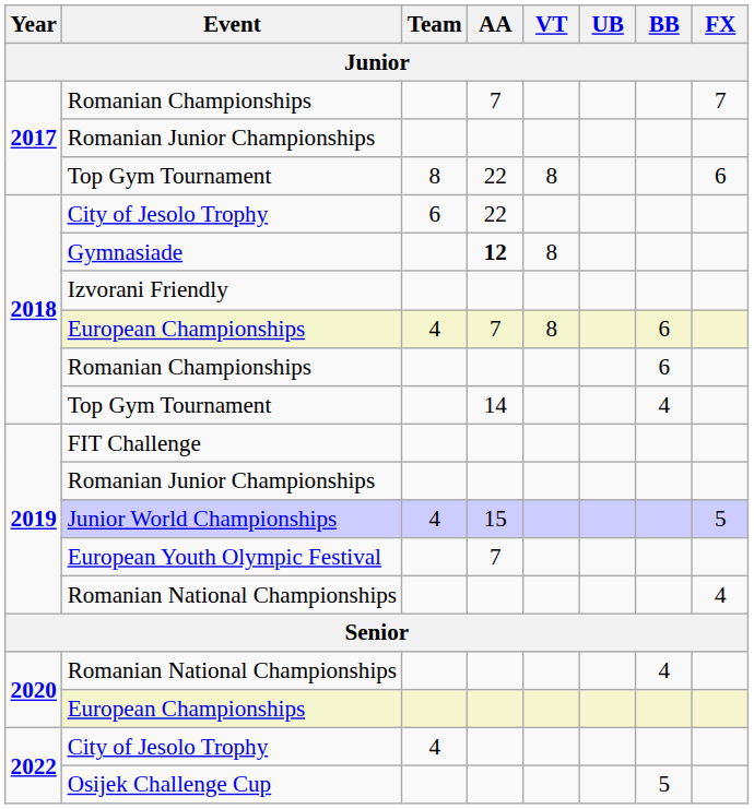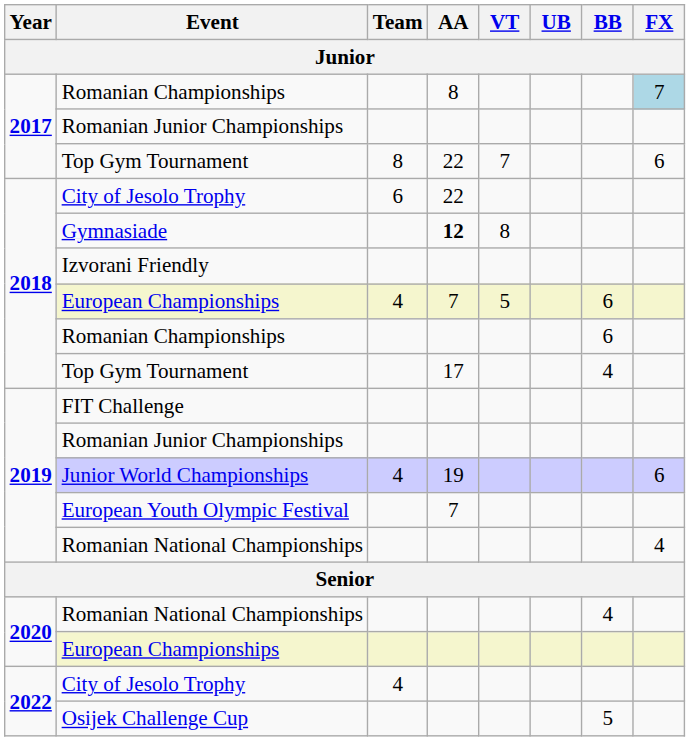2017 / Romanian Championships | AA: 7 -> 8
2017 / Romanian Championships | FX: no background -> lightblue background
2017 / Top Gym Tournament | VT: 8 -> 7
2018 / European Championships | VT: 8 -> 5
2018 / Top Gym Tournament | AA: 14 -> 17
Junior World Championships | AA: 15 -> 19
Junior World Championships | FX: 5 -> 6
